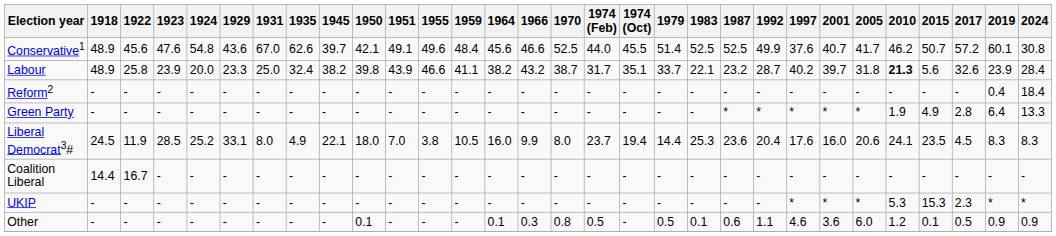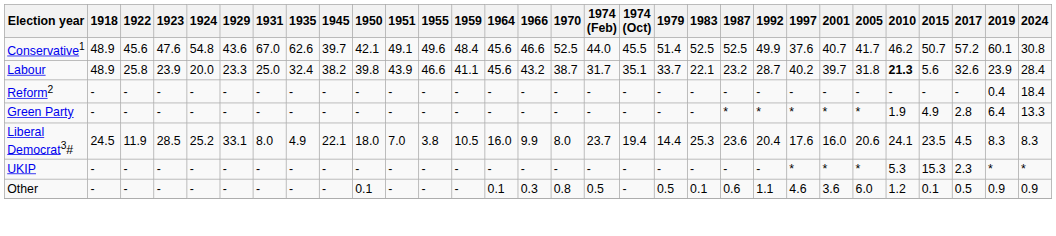Labour | 1964: 38.2 -> 45.6
- row: Coalition Liberal | 14.4 | 16.7 | - | - | - | - | - | - | - | - | - | - | - | - | - | - | - | - | - | - | - | - | - | - | - | - | - | - | -
